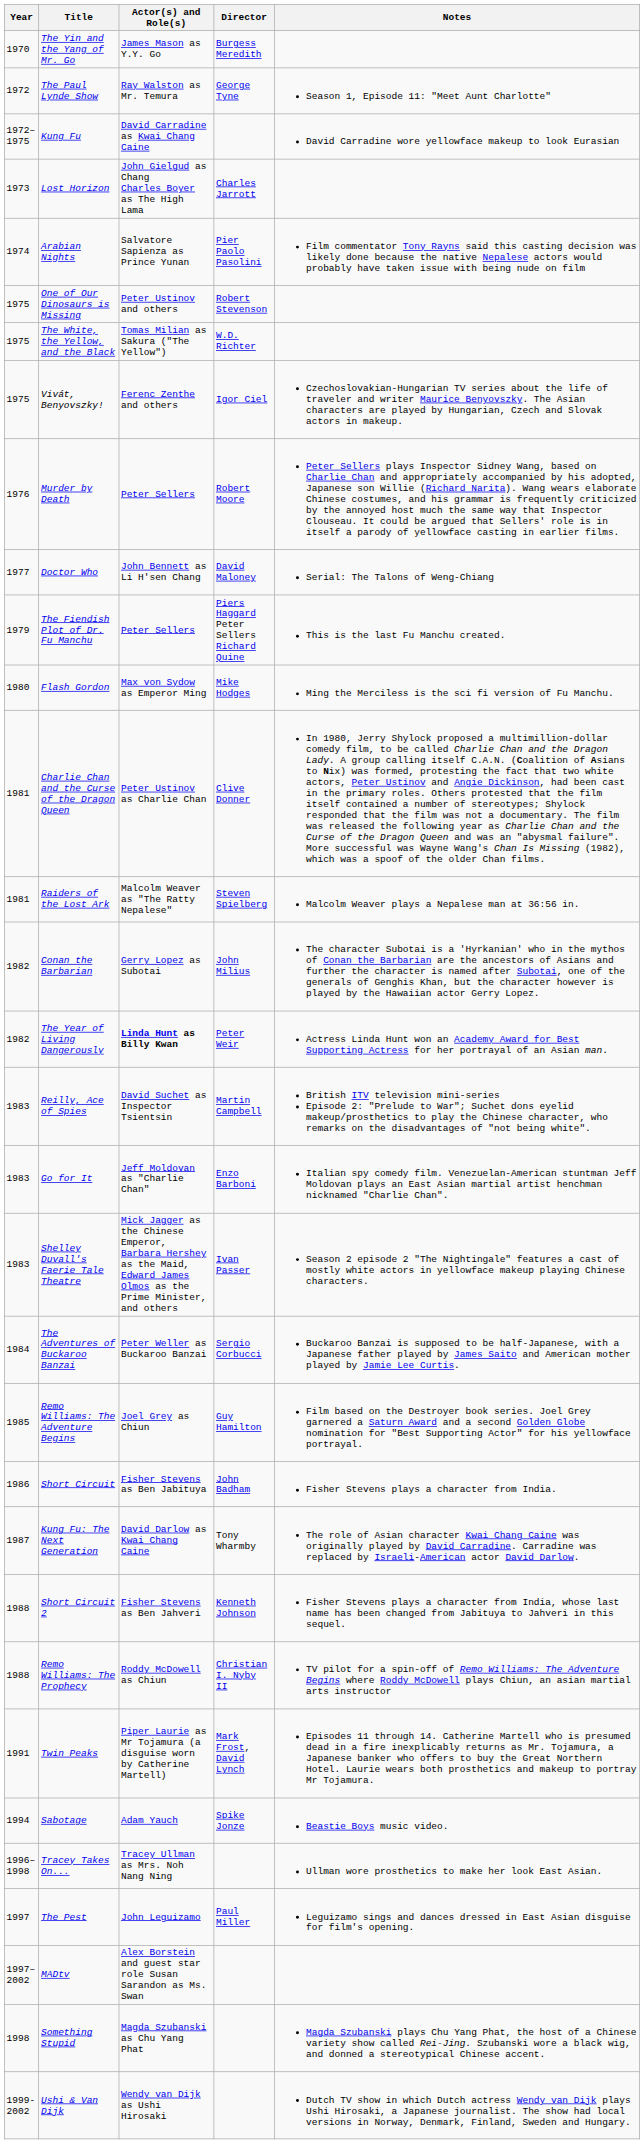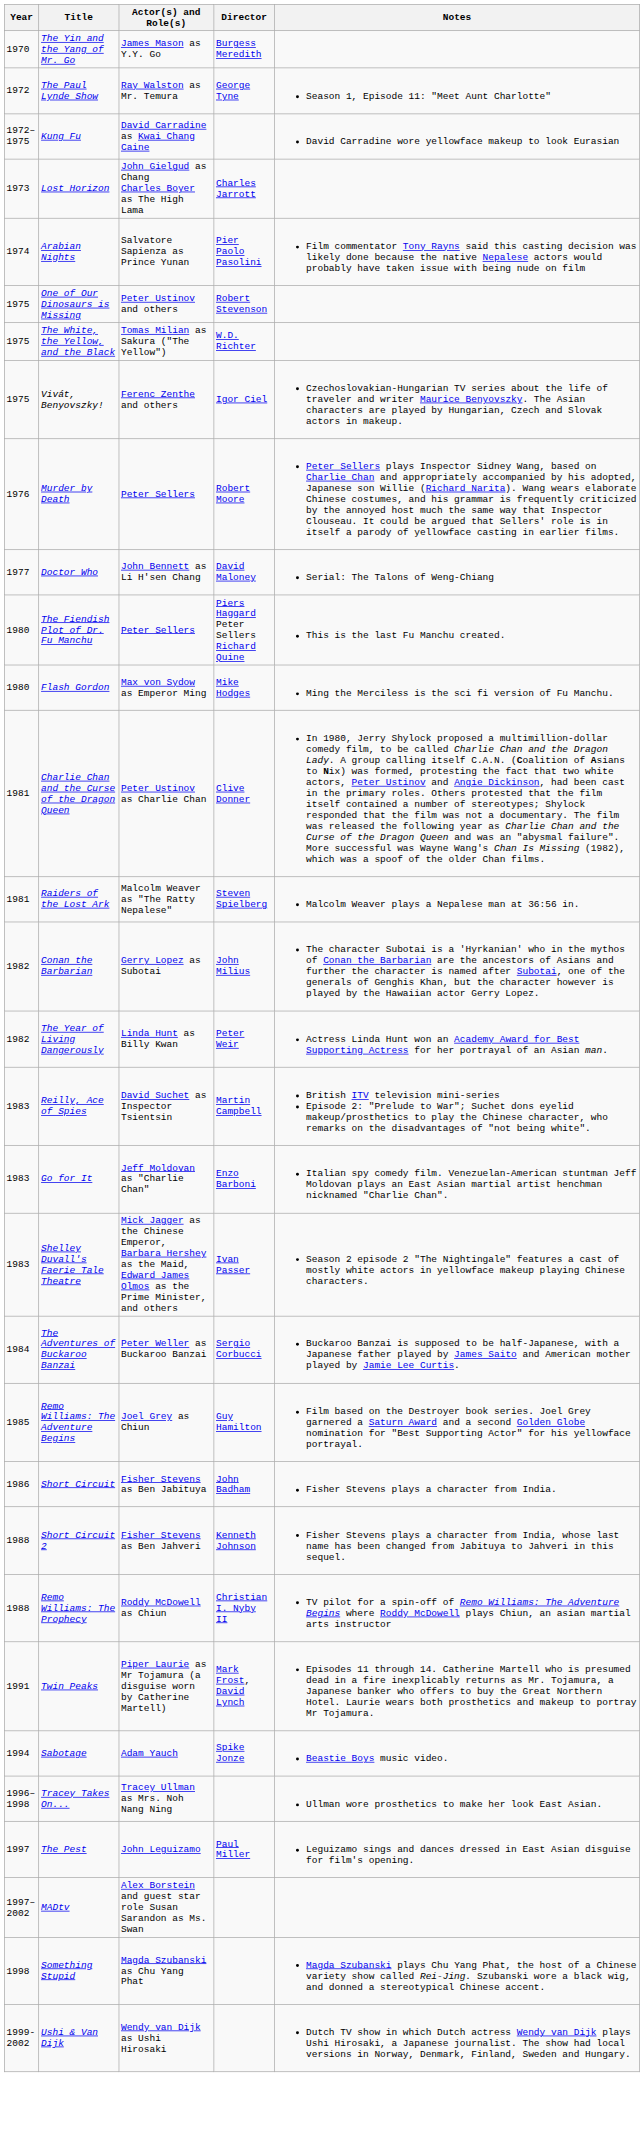The Fiendish Plot of Dr. Fu Manchu | Year: 1979 -> 1980
The Year of Living Dangerously | Actor(s) and Role(s): bold -> normal
- row: 1987 | Kung Fu: The Next Generation | David Darlow as Kwai Chang Caine | Tony Wharmby | The role of Asian character Kwai Chang Caine was originally played by David Carradine. Carradine was replaced by Israeli-American actor David Darlow.
